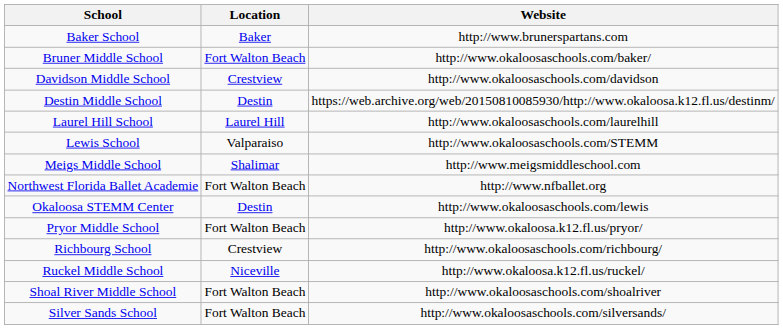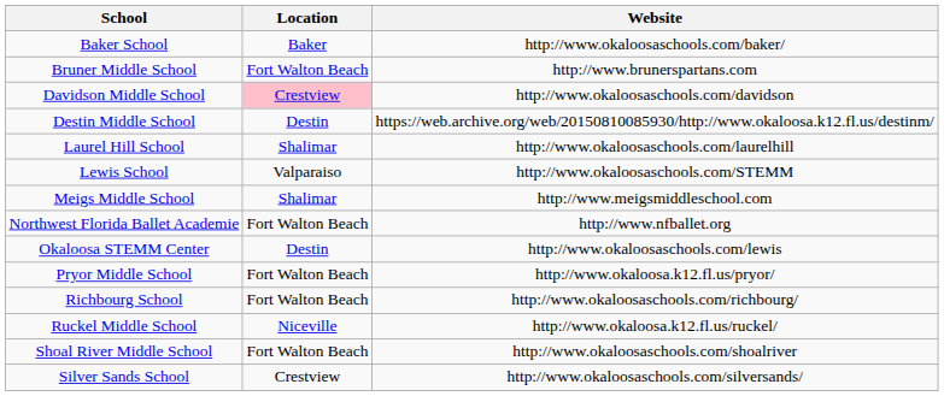Baker School | Website: http://www.brunerspartans.com -> http://www.okaloosaschools.com/baker/
Bruner Middle School | Website: http://www.okaloosaschools.com/baker/ -> http://www.brunerspartans.com
Davidson Middle School | Location: no background -> pink background
Laurel Hill School | Location: Laurel Hill -> Shalimar
Richbourg School | Location: Crestview -> Fort Walton Beach
Silver Sands School | Location: Fort Walton Beach -> Crestview
